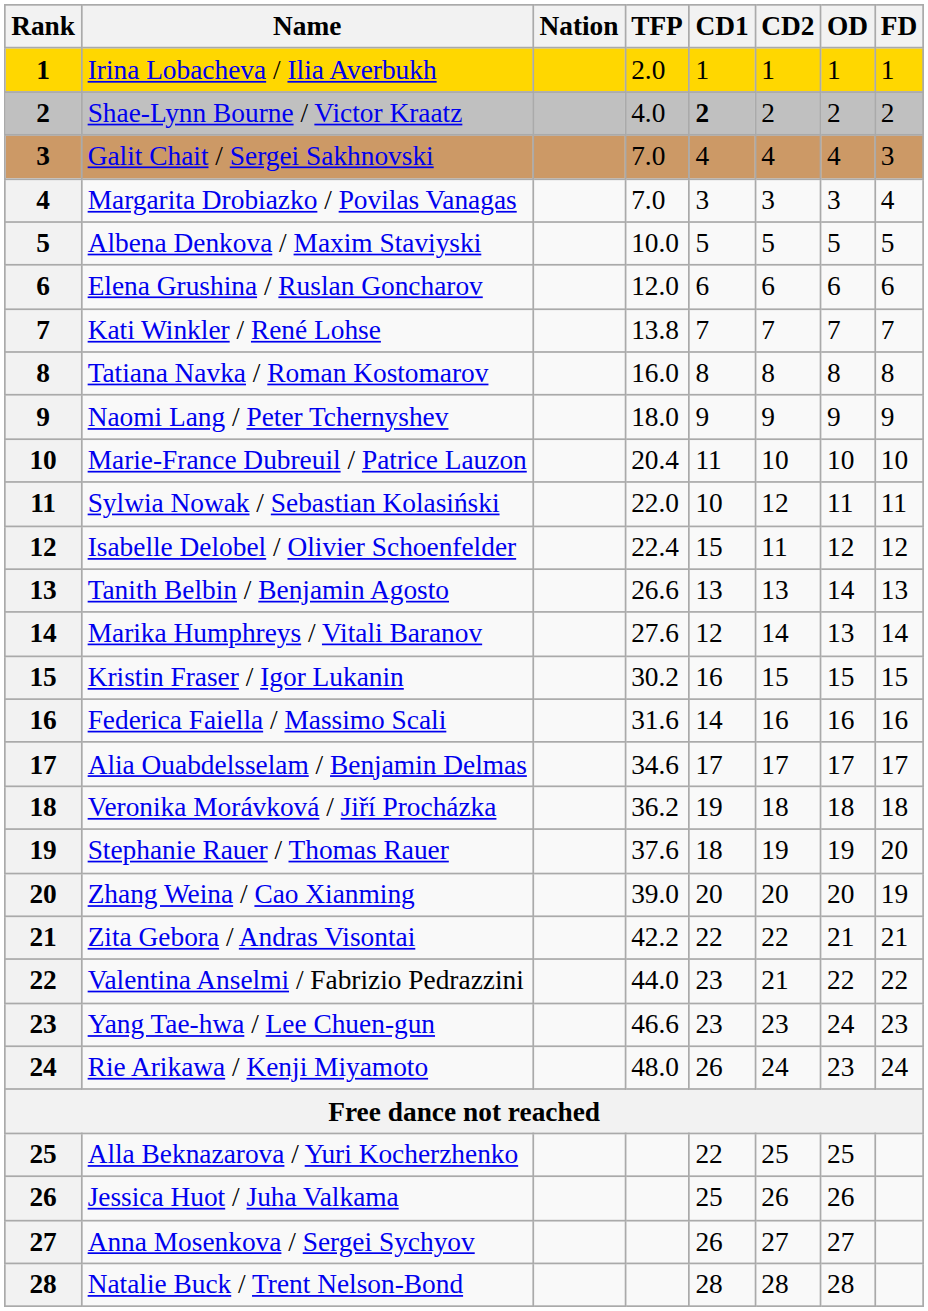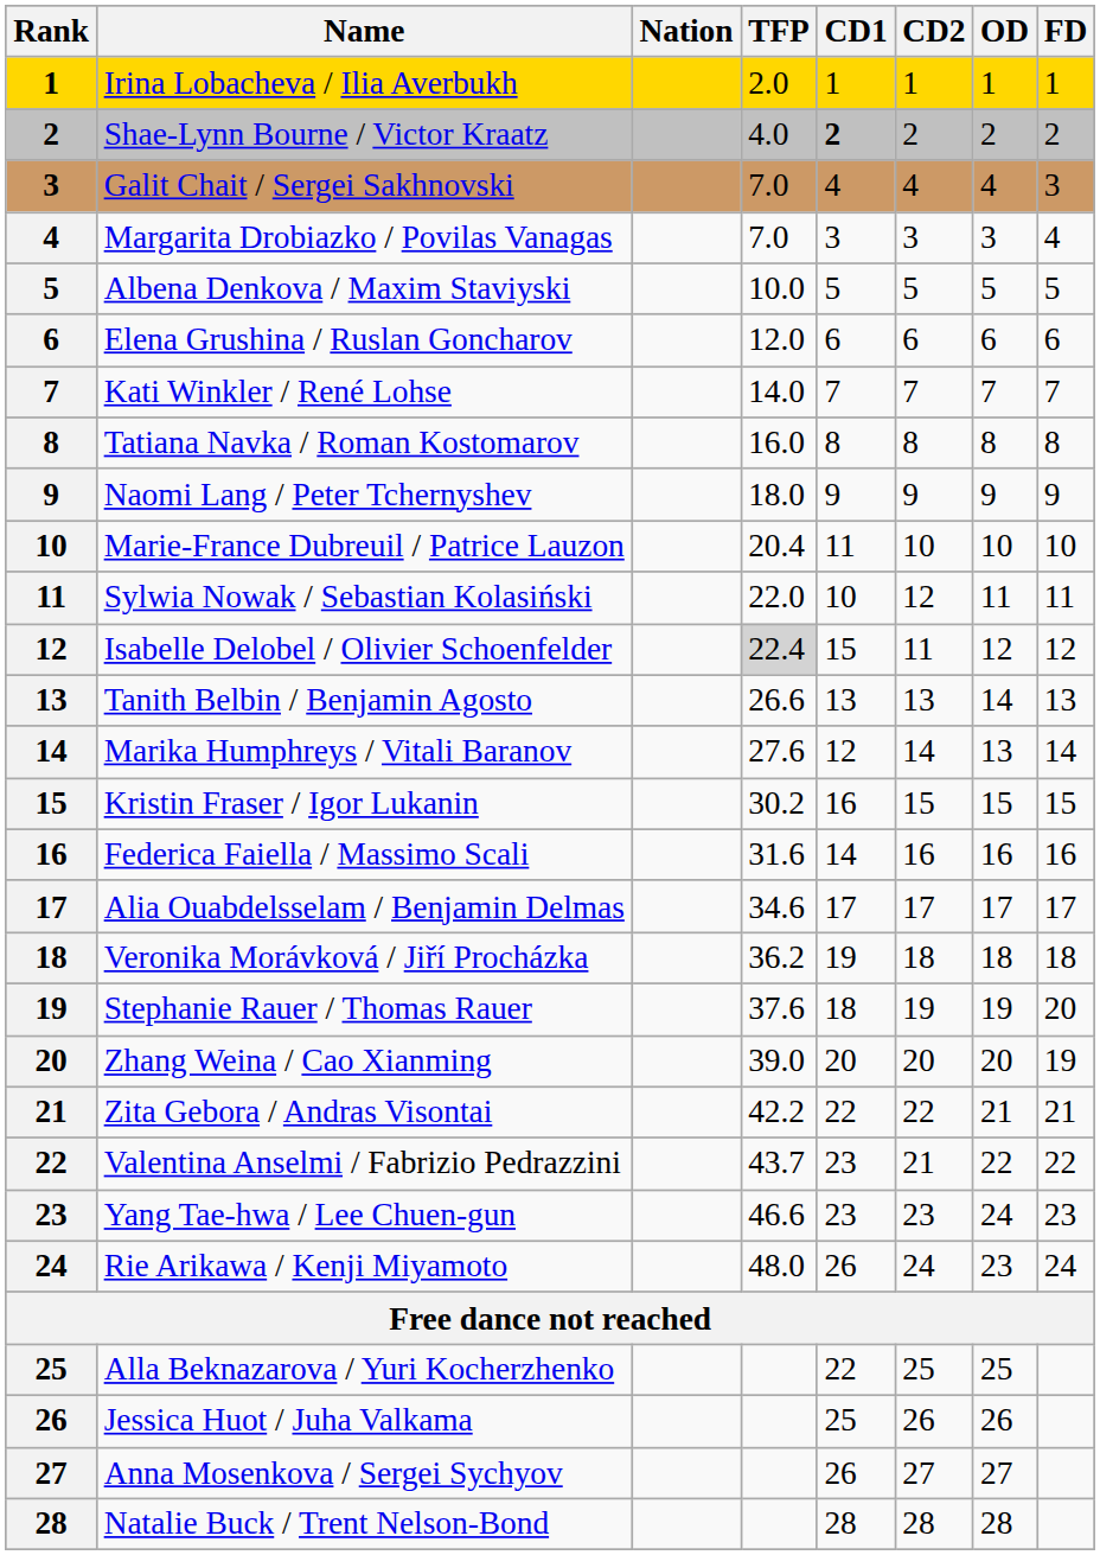Kati Winkler / René Lohse | TFP: 13.8 -> 14.0
Isabelle Delobel / Olivier Schoenfelder | TFP: no background -> lightgrey background
Valentina Anselmi / Fabrizio Pedrazzini | TFP: 44.0 -> 43.7
